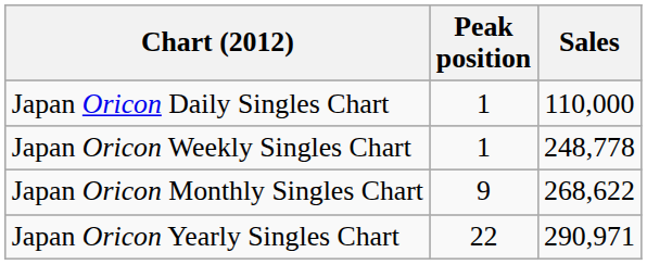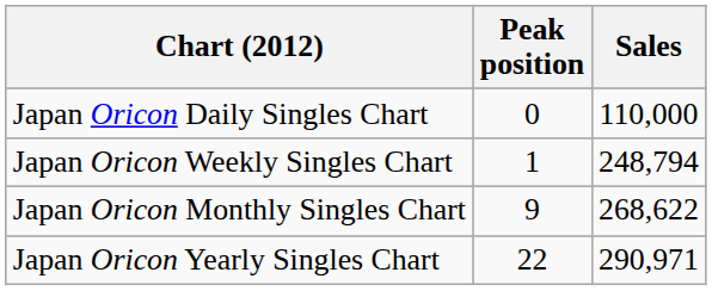Japan Oricon Daily Singles Chart | Peak position: 1 -> 0
Japan Oricon Weekly Singles Chart | Sales: 248,778 -> 248,794
